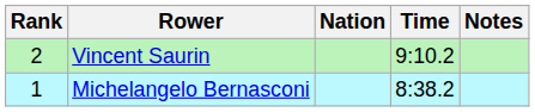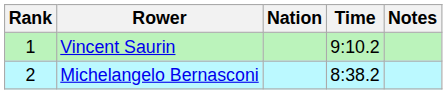Vincent Saurin | Rank: 2 -> 1
Michelangelo Bernasconi | Rank: 1 -> 2
